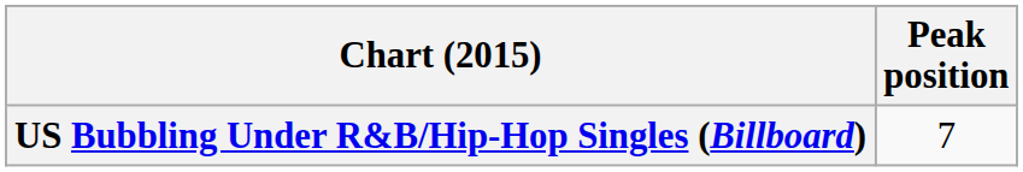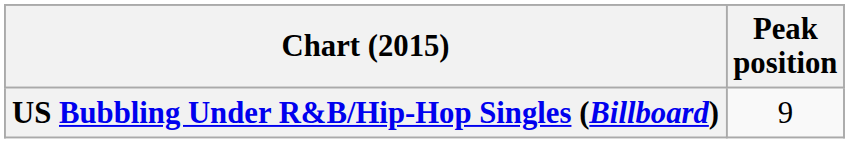US Bubbling Under R&B/Hip-Hop Singles (Billboard) | Peak position: 7 -> 9
